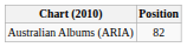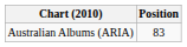Australian Albums (ARIA) | Position: 82 -> 83
